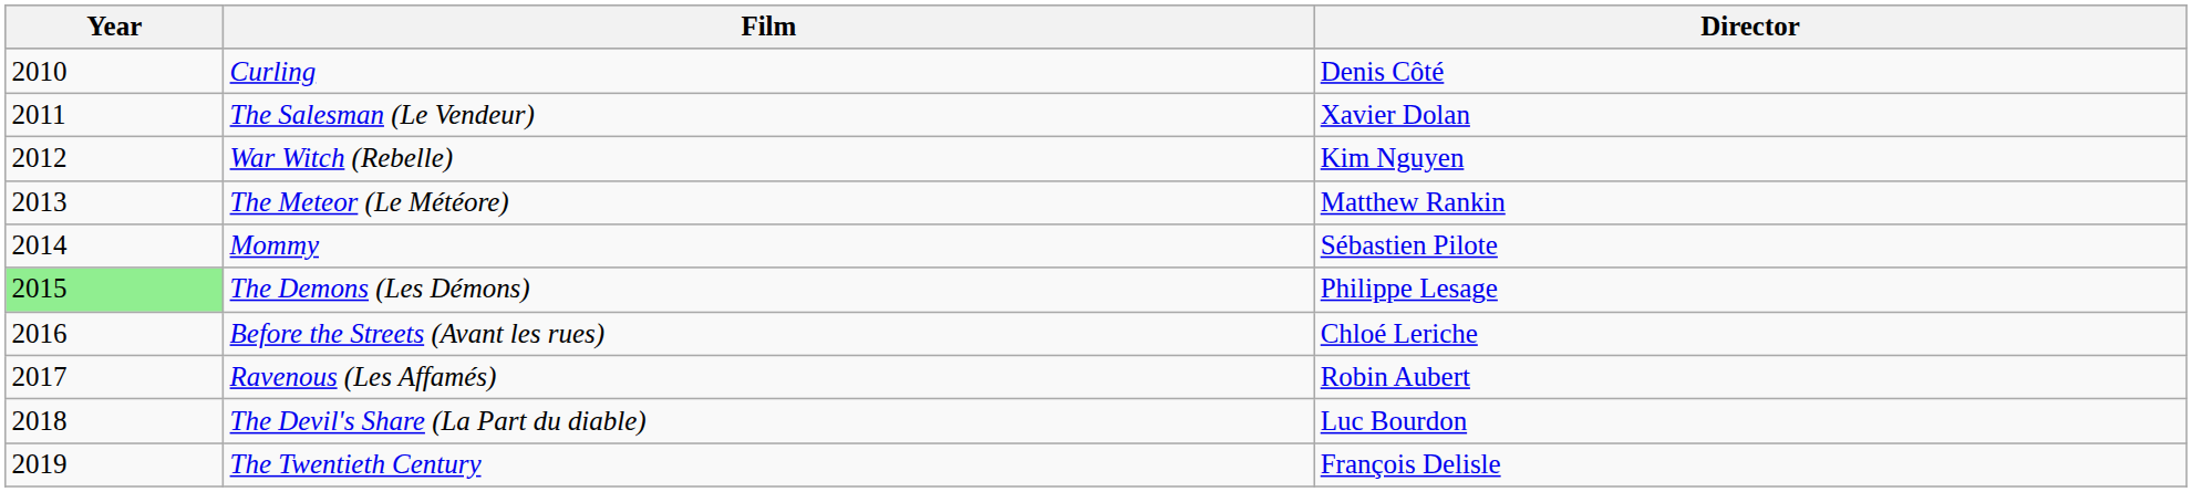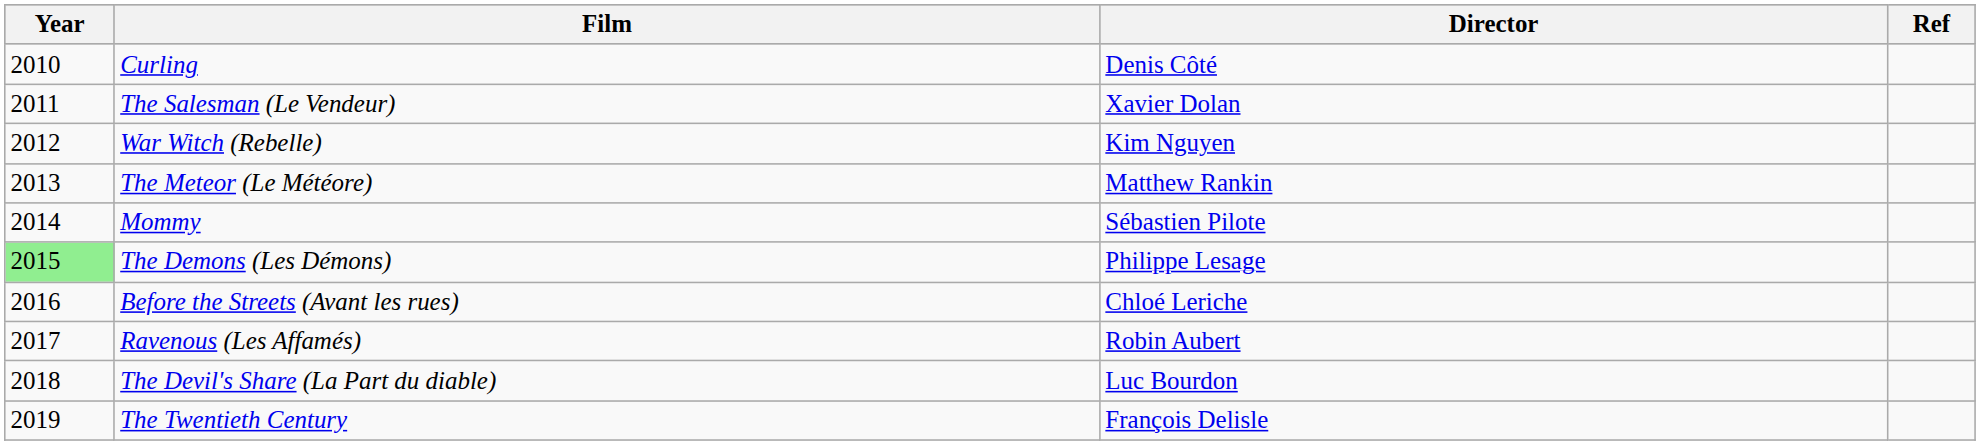+ column: Ref
